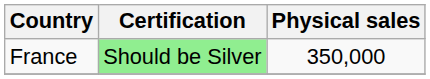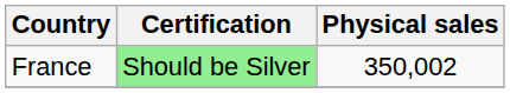France | Physical sales: 350,000 -> 350,002
